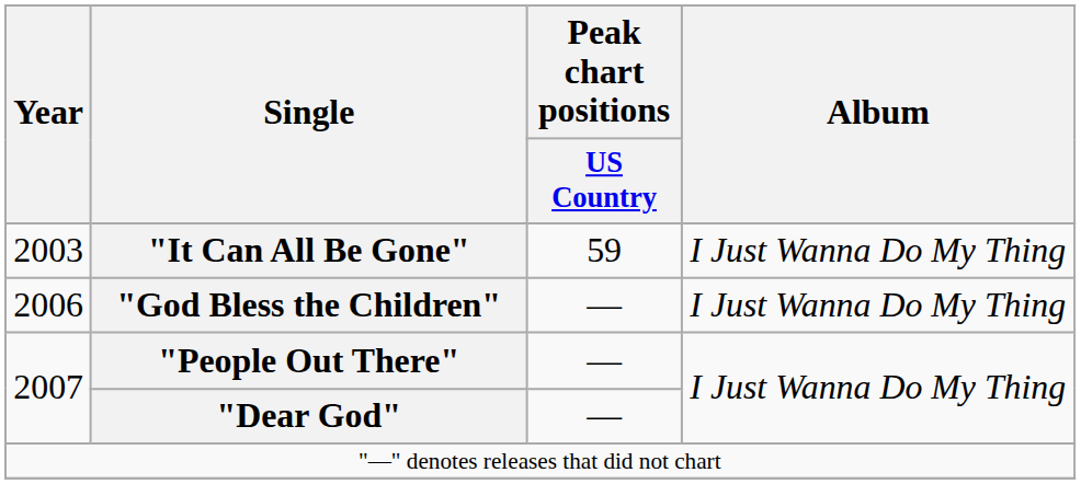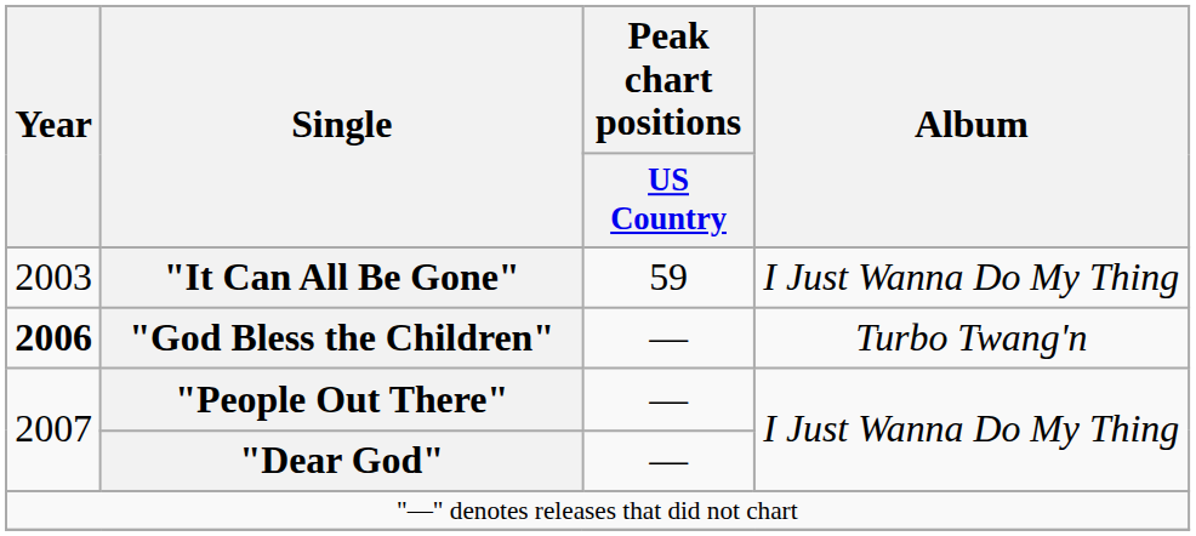"God Bless the Children" | Year: normal -> bold
"God Bless the Children" | Album: I Just Wanna Do My Thing -> Turbo Twang'n
